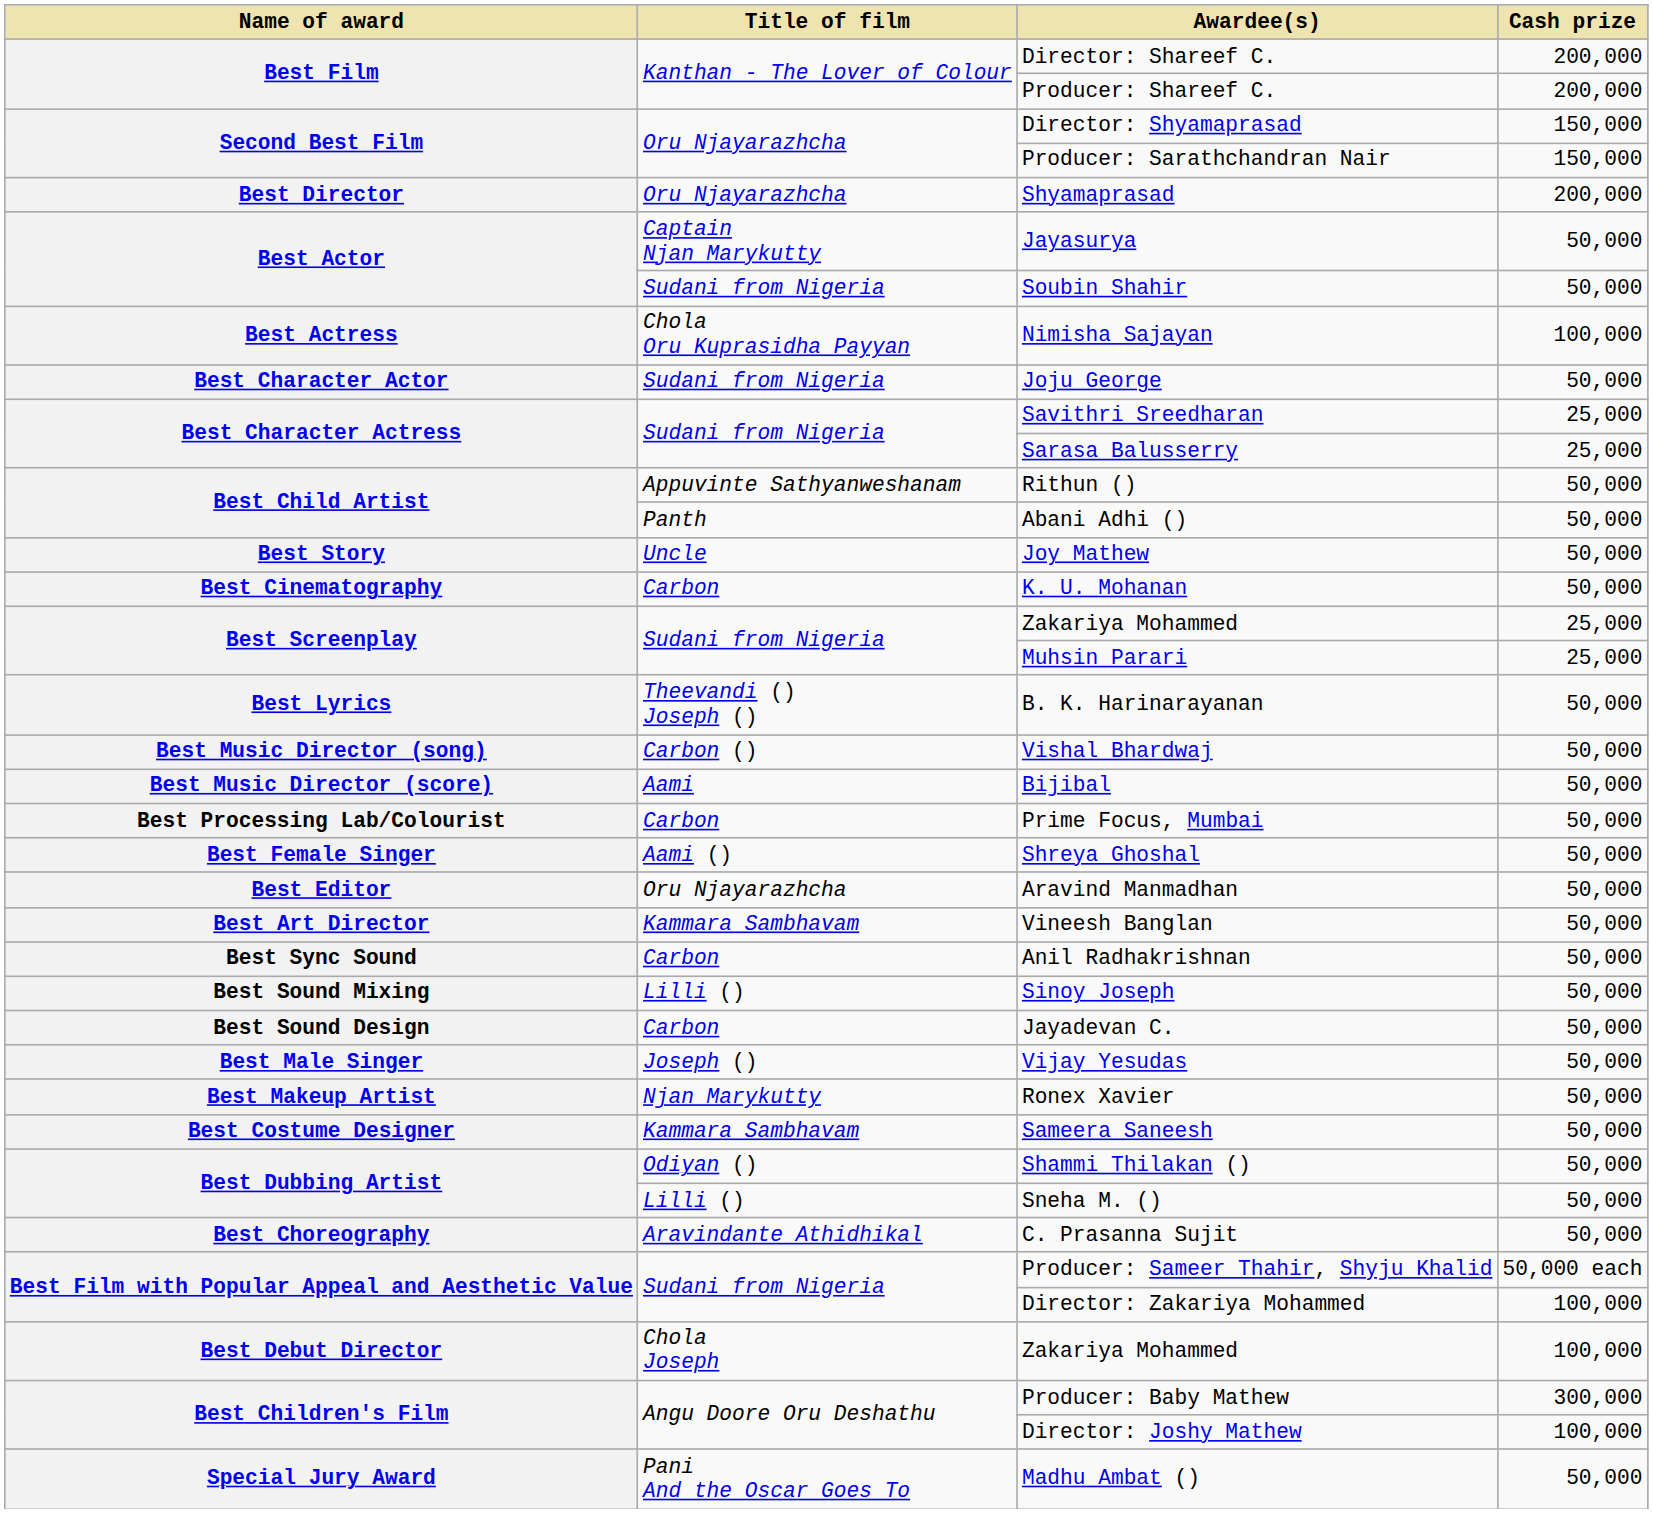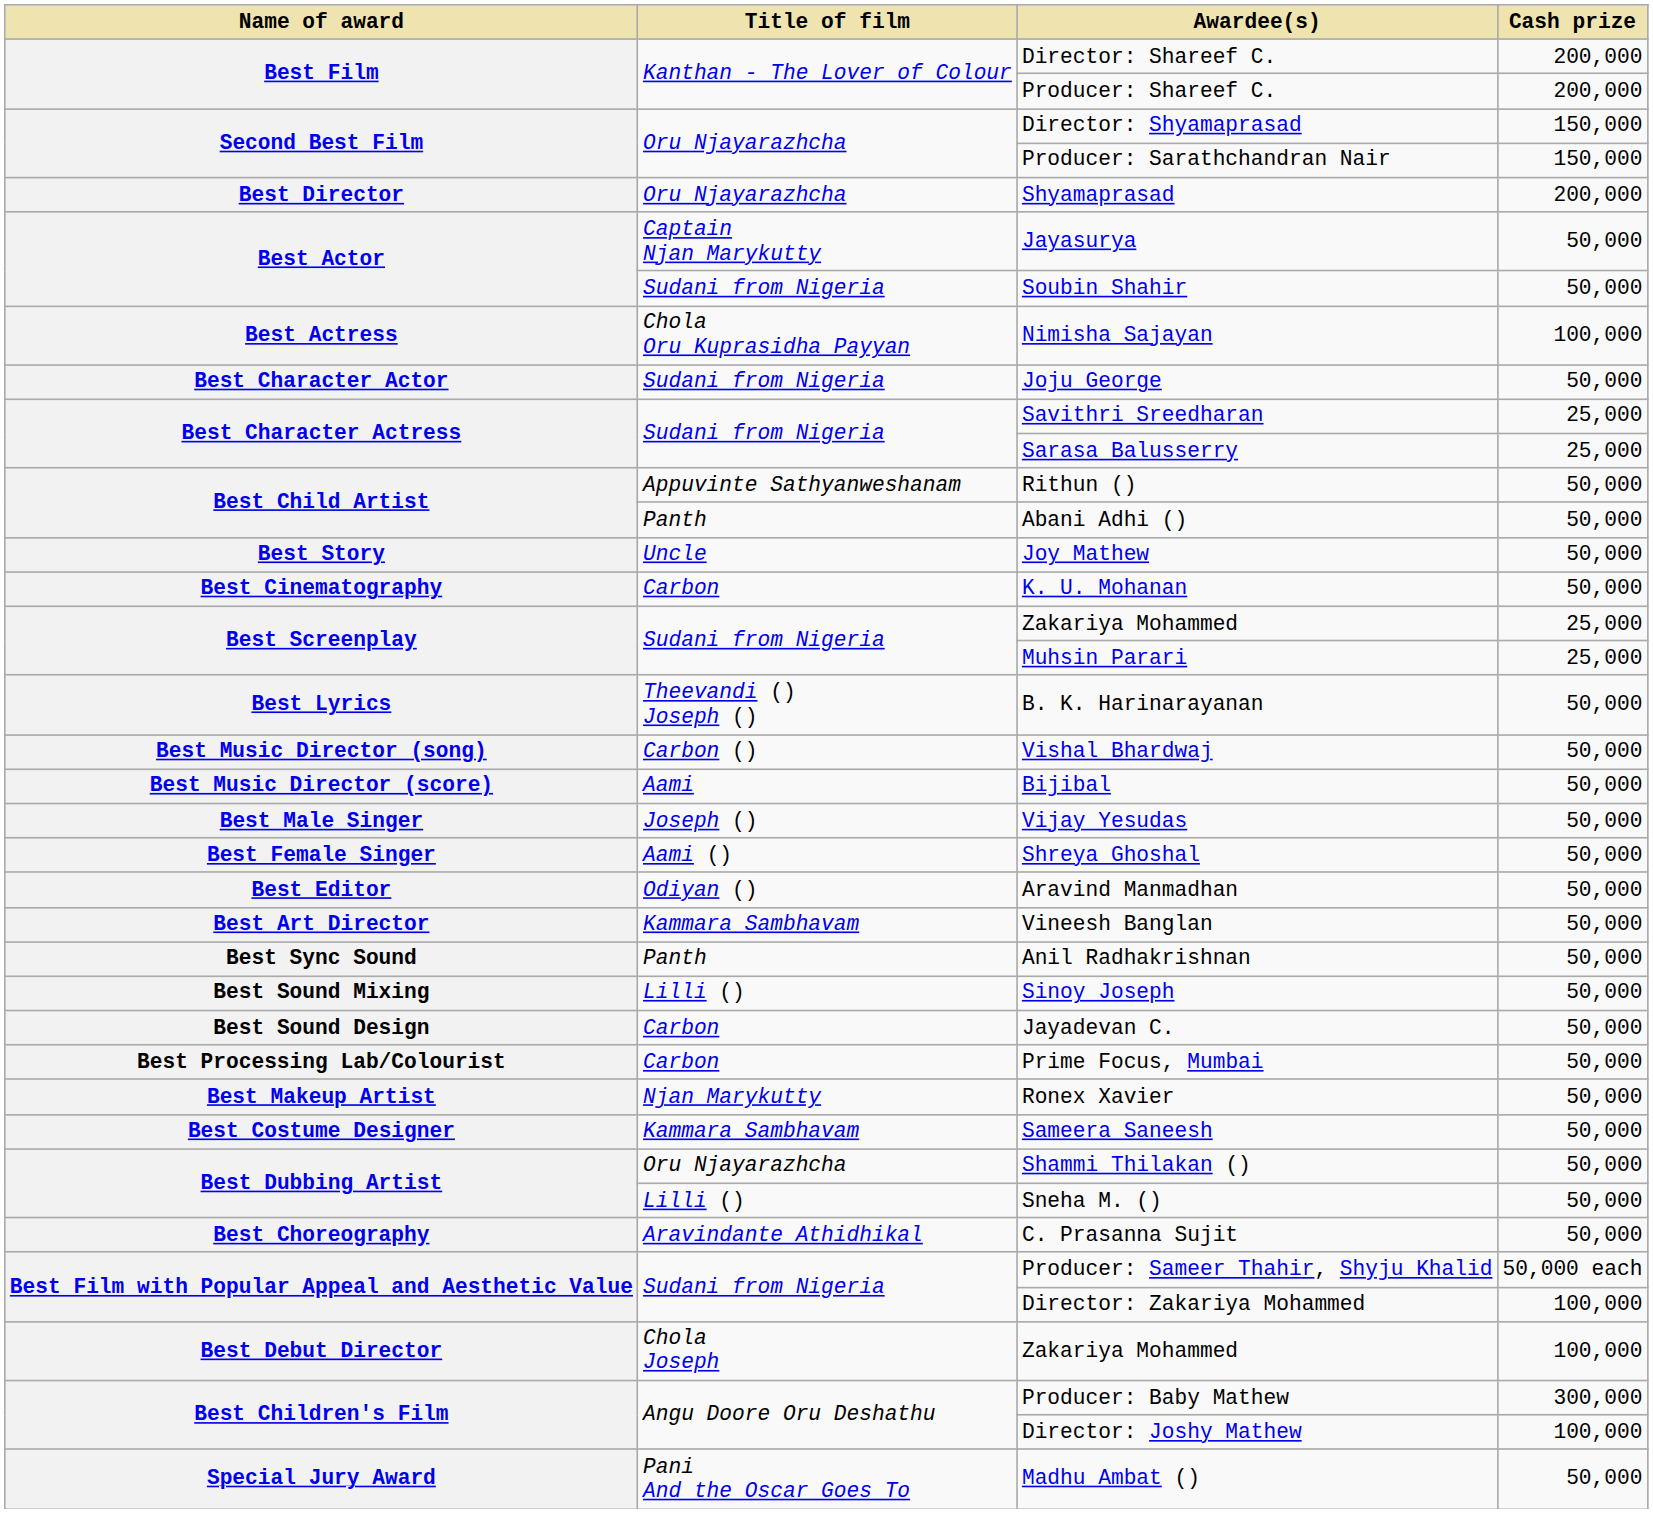rows swapped: Vijay Yesudas <-> Prime Focus, Mumbai
Aravind Manmadhan | Title of film: Oru Njayarazhcha -> Odiyan ()
Anil Radhakrishnan | Title of film: Carbon -> Panth
Shammi Thilakan () | Title of film: Odiyan () -> Oru Njayarazhcha
